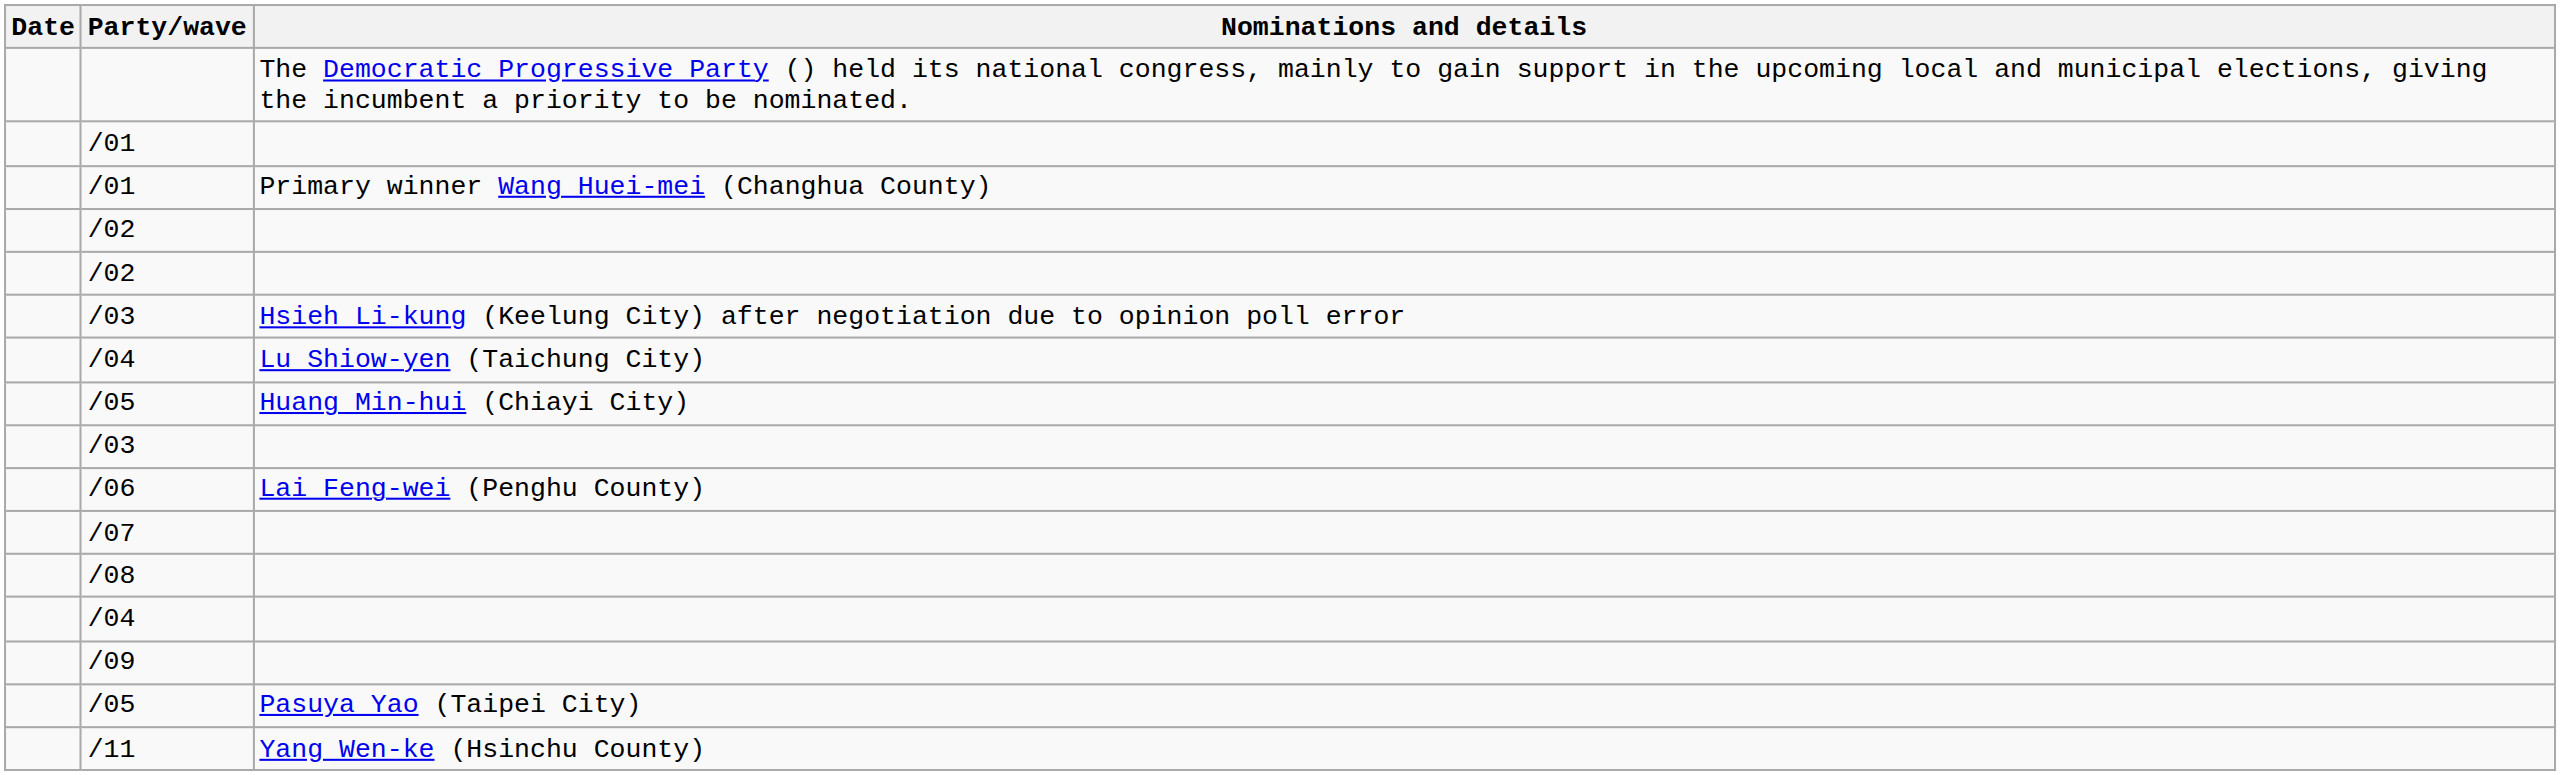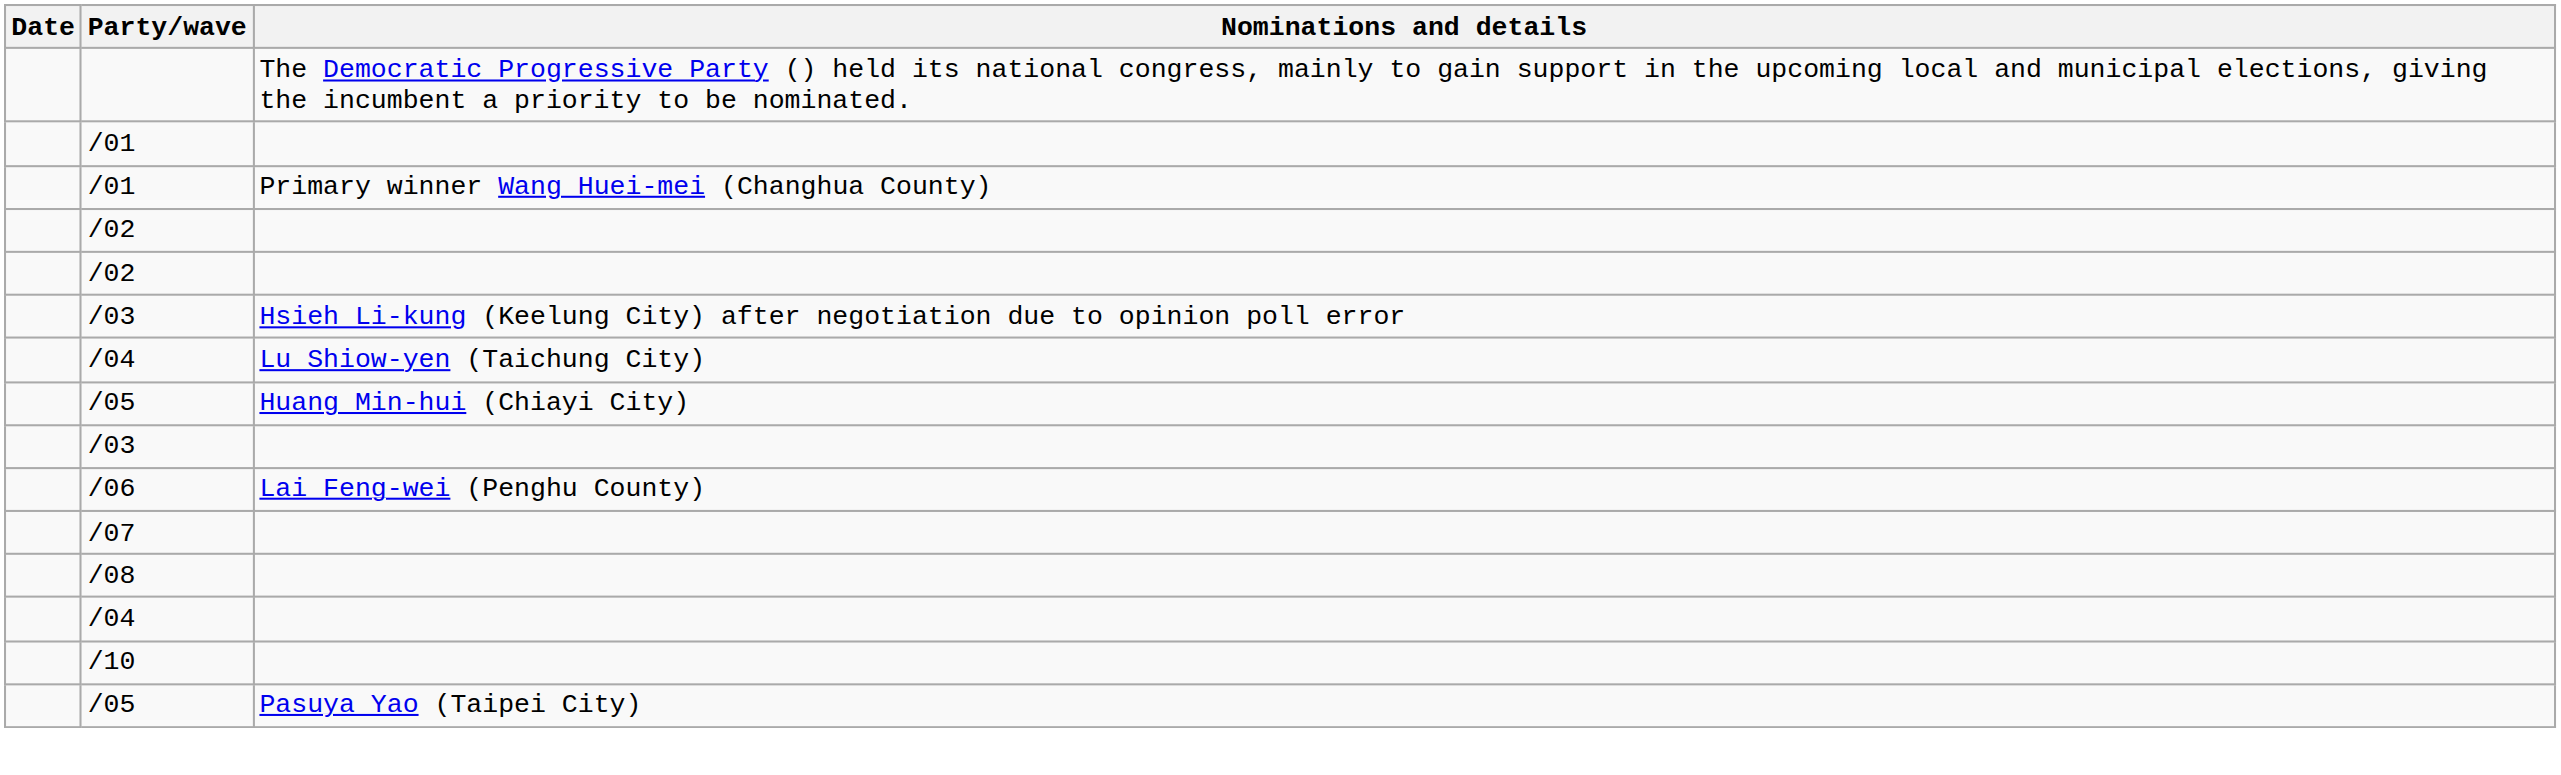- row: /09
+ row: /10
- row: /11 | Yang Wen-ke (Hsinchu County)
